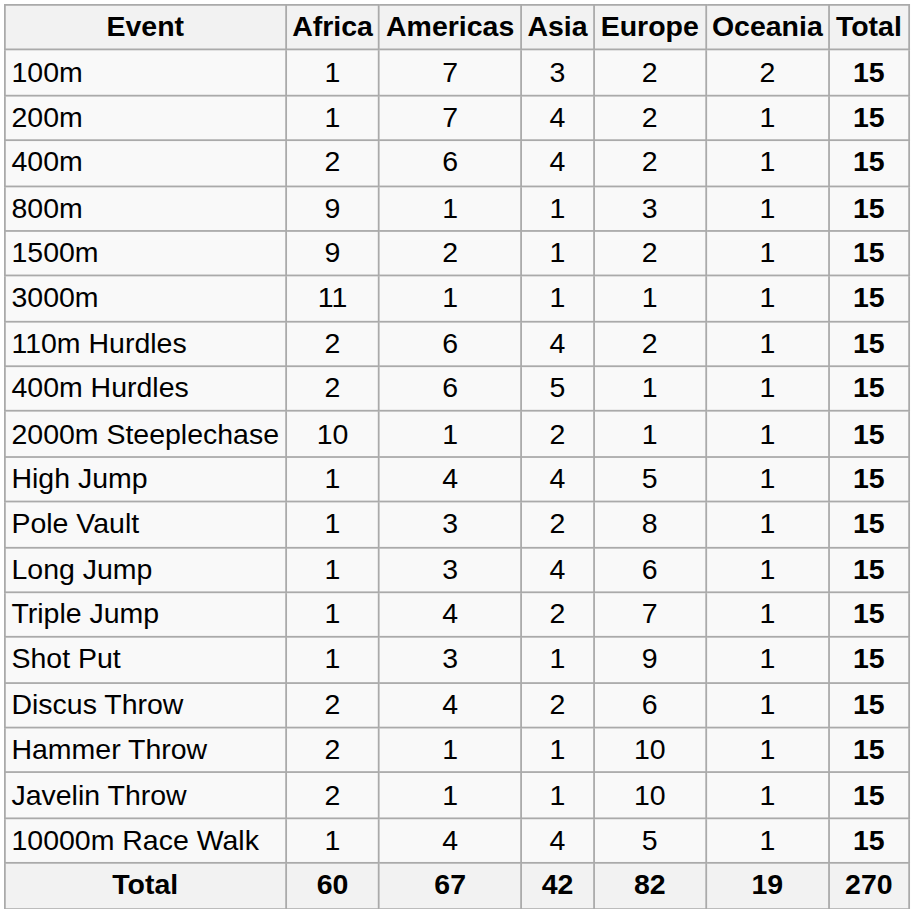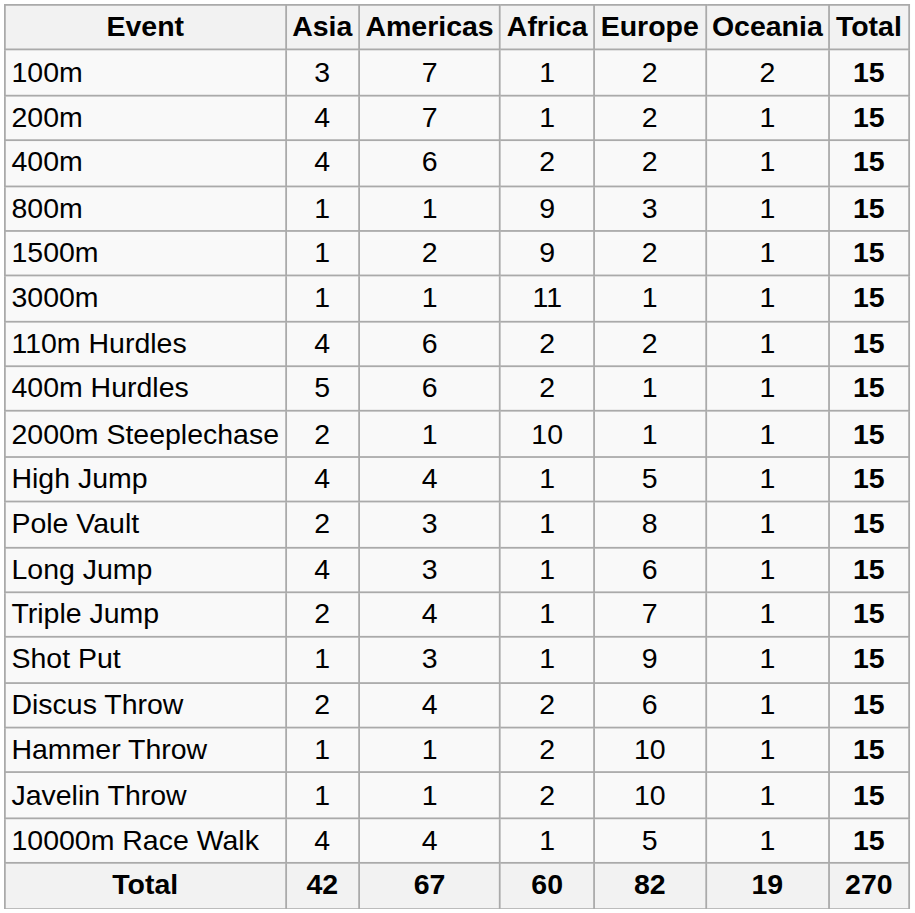columns swapped: Africa <-> Asia
